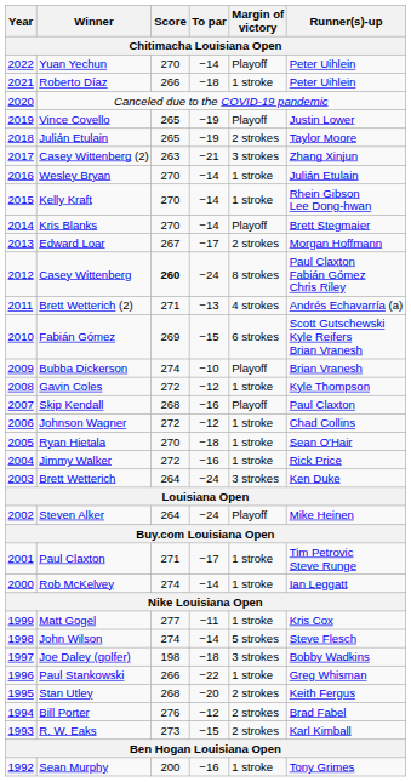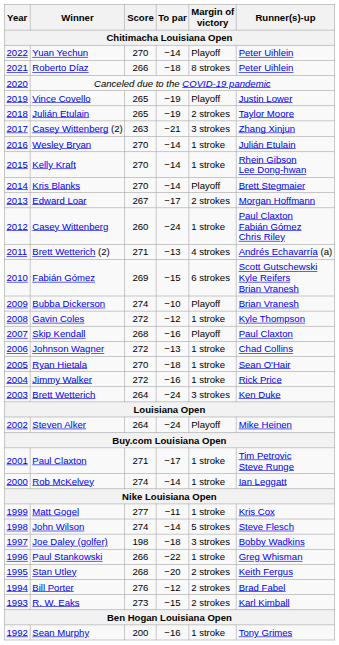Roberto Díaz | Margin of victory: 1 stroke -> 8 strokes
Casey Wittenberg | Score: bold -> normal
Casey Wittenberg | Margin of victory: 8 strokes -> 1 stroke
Johnson Wagner | To par: −12 -> −13
